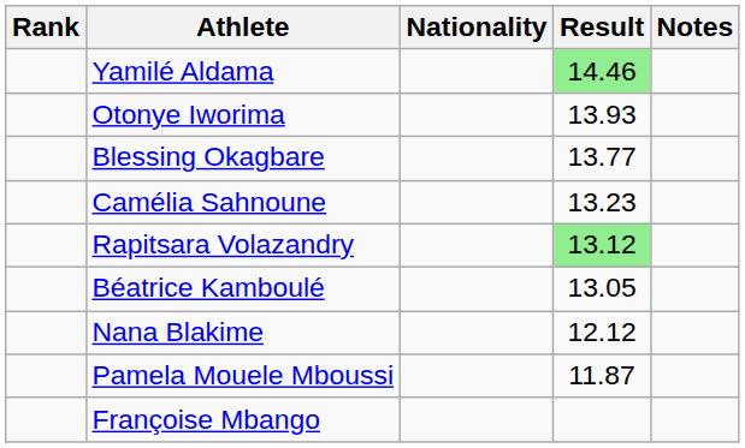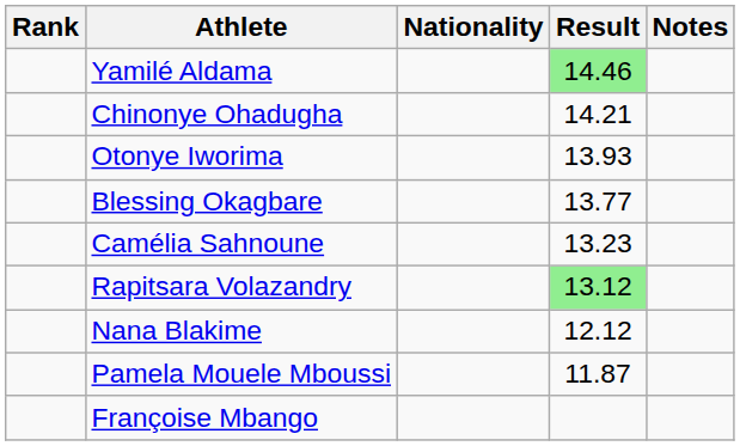+ row: Chinonye Ohadugha | 14.21
- row: Béatrice Kamboulé | 13.05
